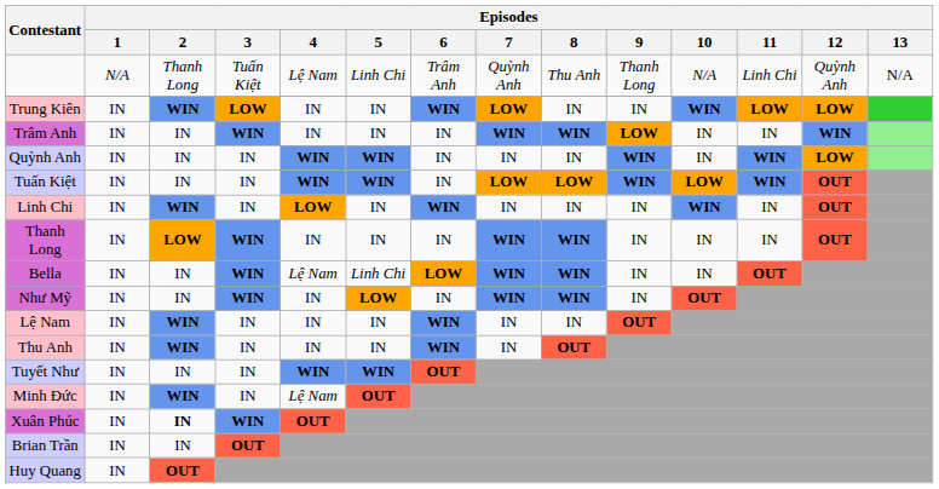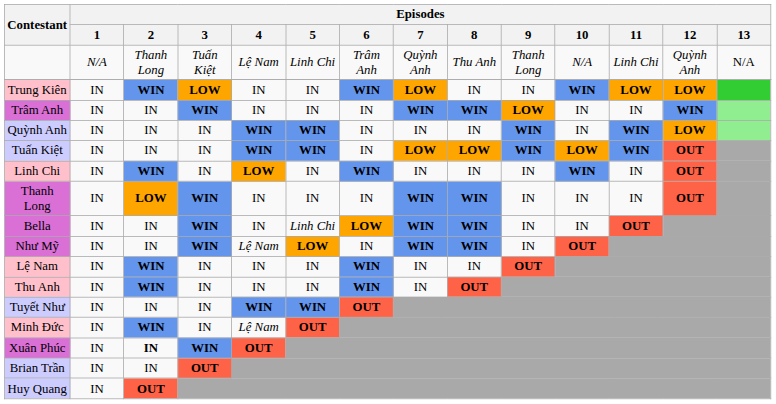Bella | Episodes / 4: Lệ Nam -> IN
Như Mỹ | Episodes / 4: IN -> Lệ Nam
